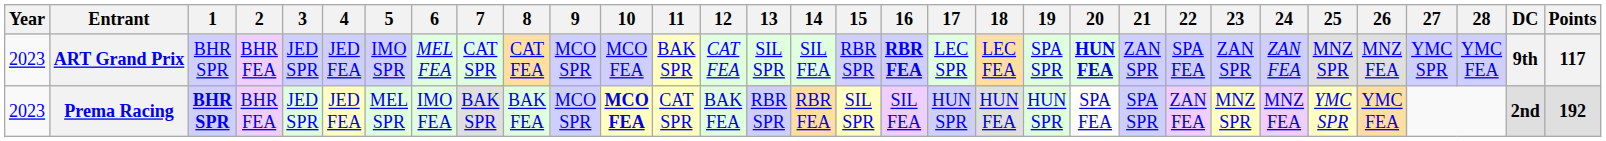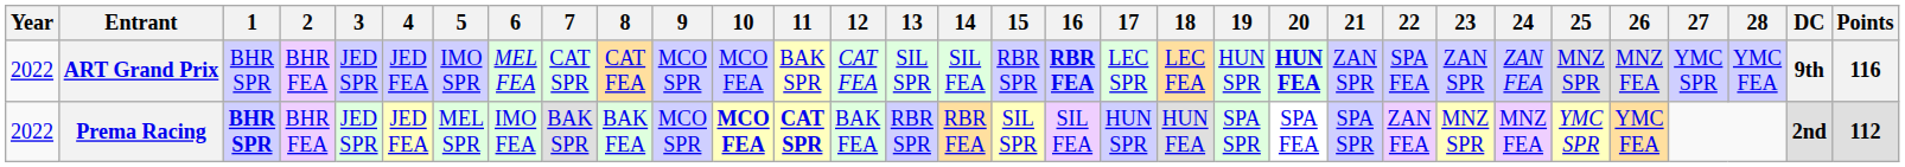ART Grand Prix | Year: 2023 -> 2022
ART Grand Prix | 19: SPA SPR -> HUN SPR
ART Grand Prix | Points: 117 -> 116
Prema Racing | Year: 2023 -> 2022
Prema Racing | 11: normal -> bold
Prema Racing | 19: HUN SPR -> SPA SPR
Prema Racing | Points: 192 -> 112
